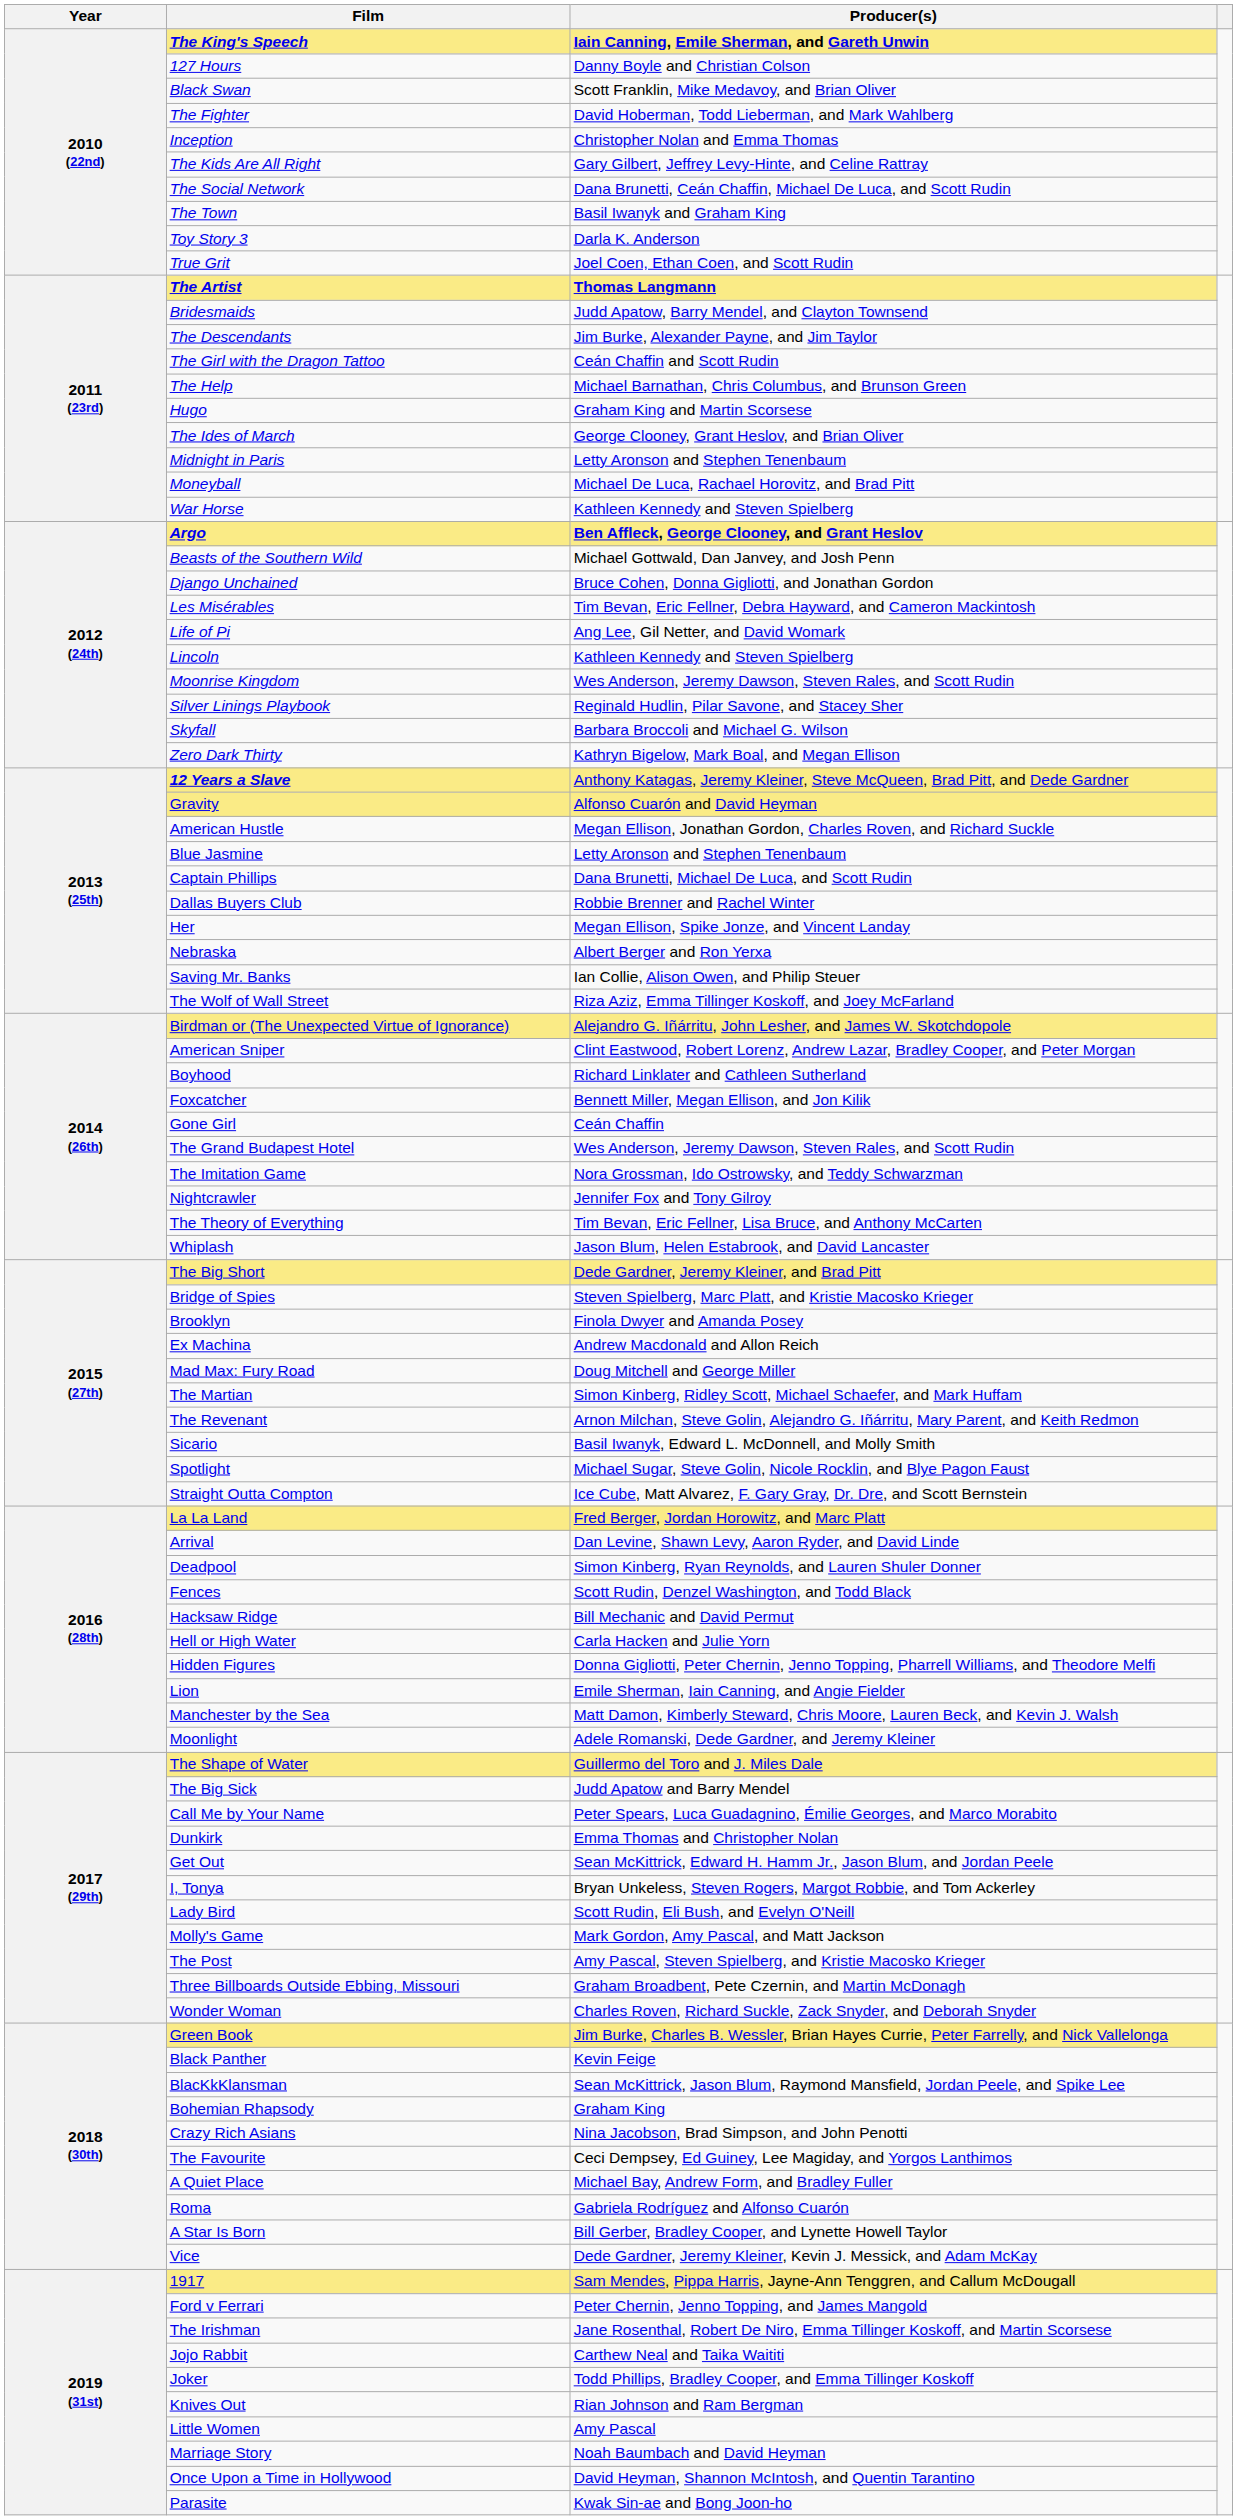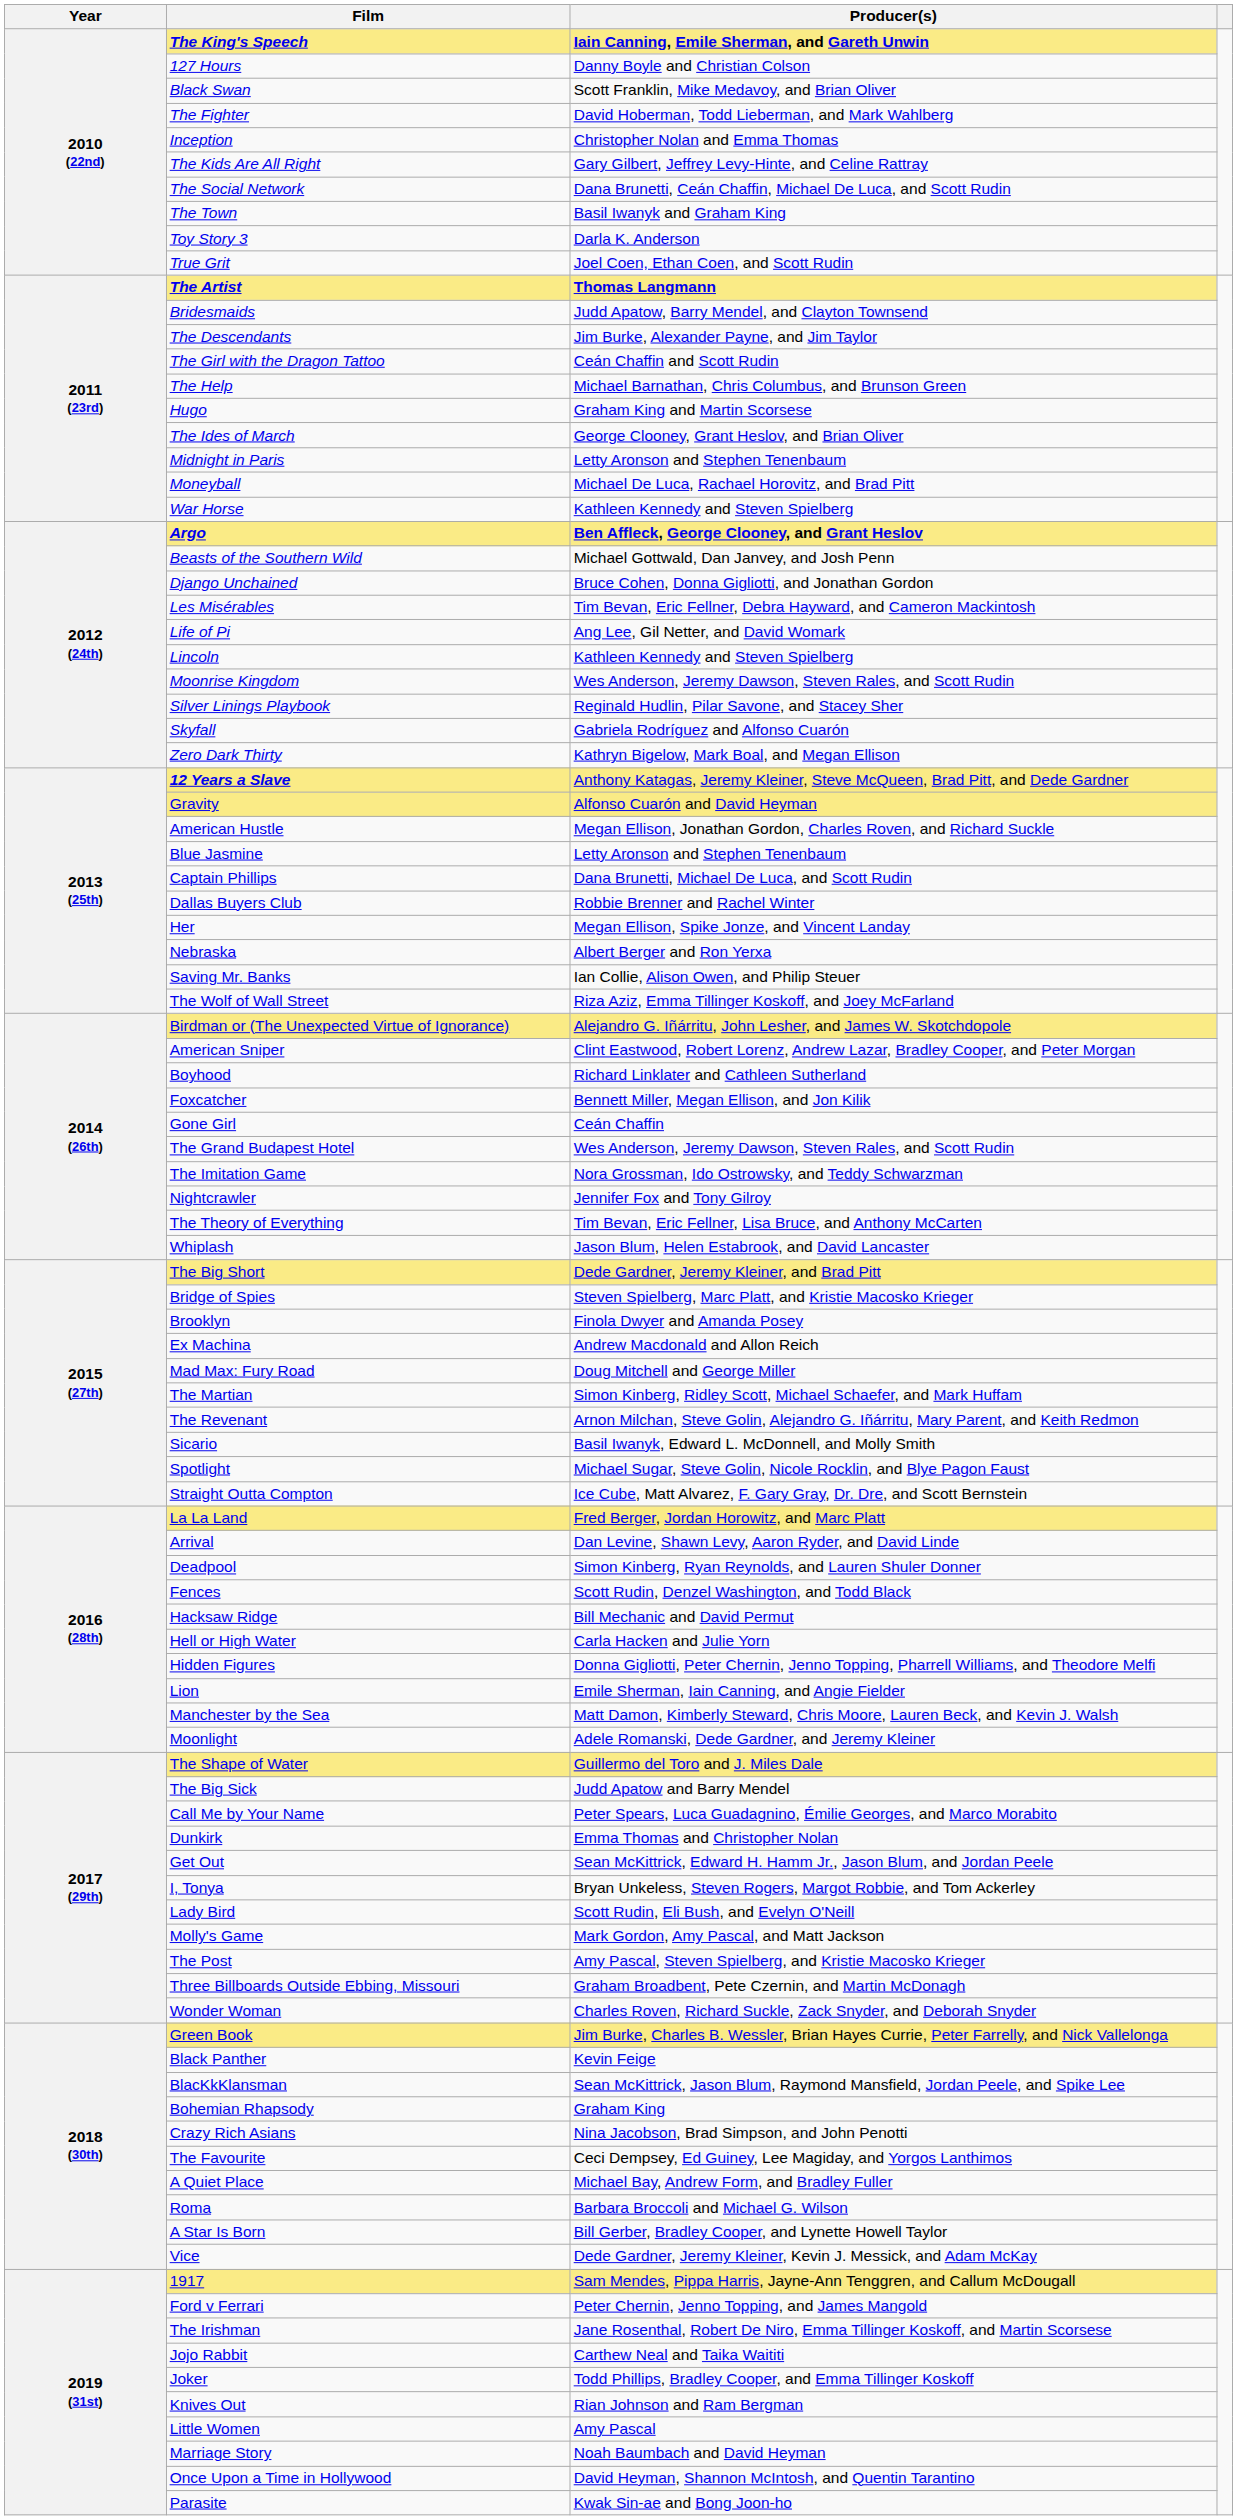Skyfall | Producer(s): Barbara Broccoli and Michael G. Wilson -> Gabriela Rodríguez and Alfonso Cuarón
Roma | Producer(s): Gabriela Rodríguez and Alfonso Cuarón -> Barbara Broccoli and Michael G. Wilson
